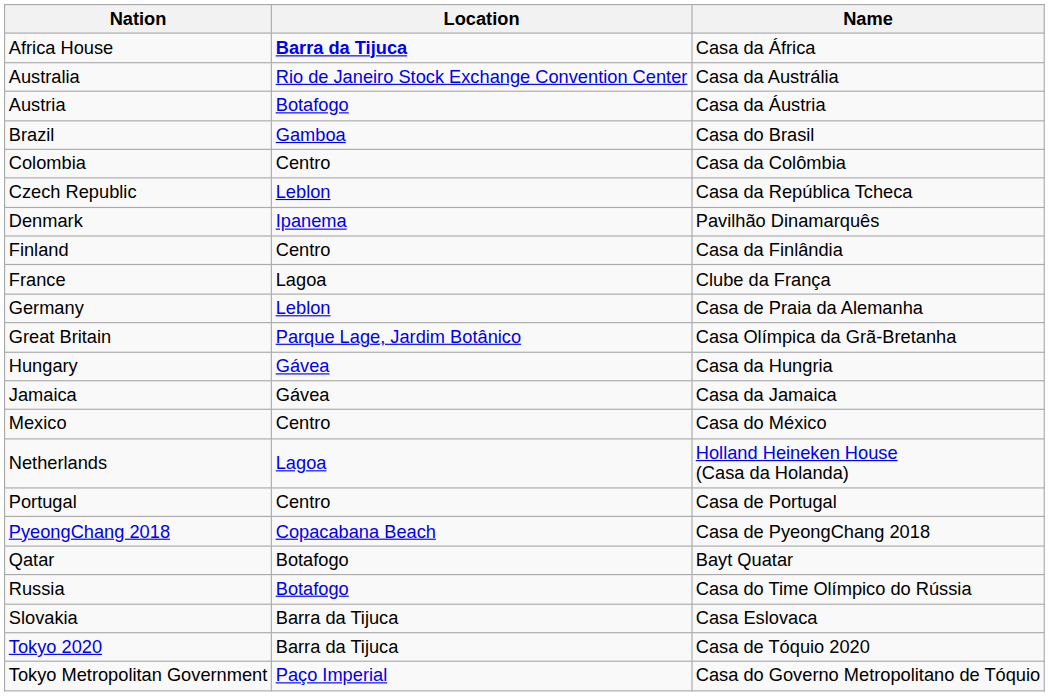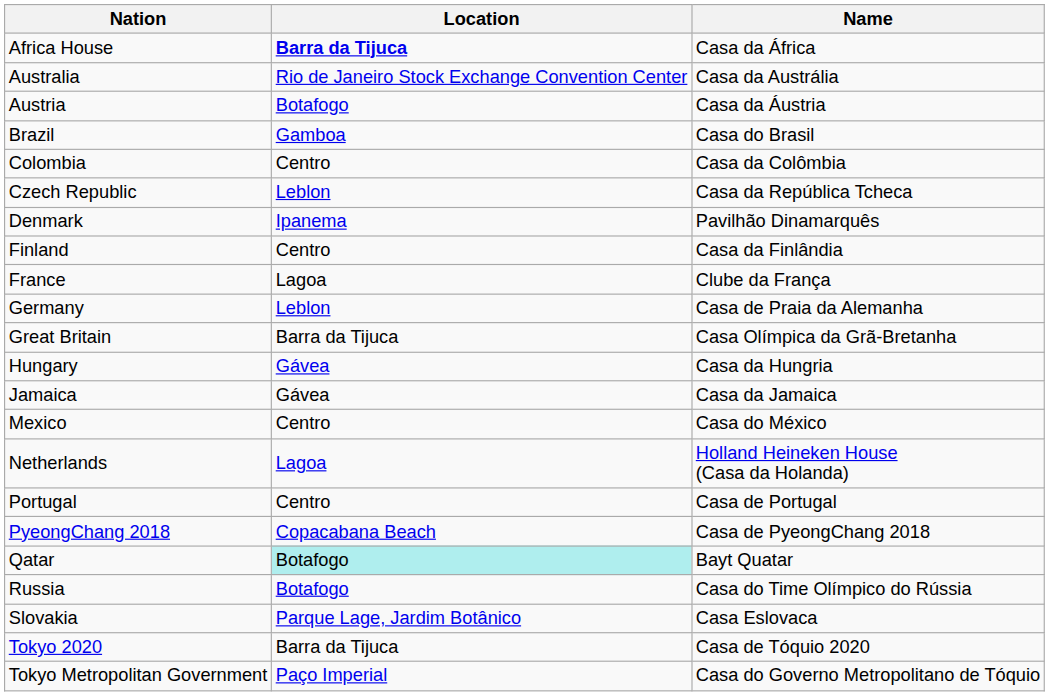Great Britain | Location: Parque Lage, Jardim Botânico -> Barra da Tijuca
Qatar | Location: no background -> paleturquoise background
Slovakia | Location: Barra da Tijuca -> Parque Lage, Jardim Botânico
